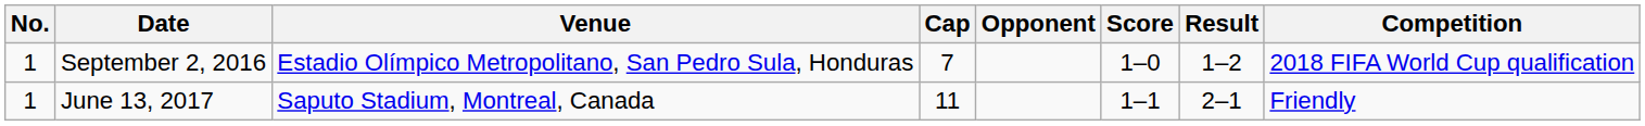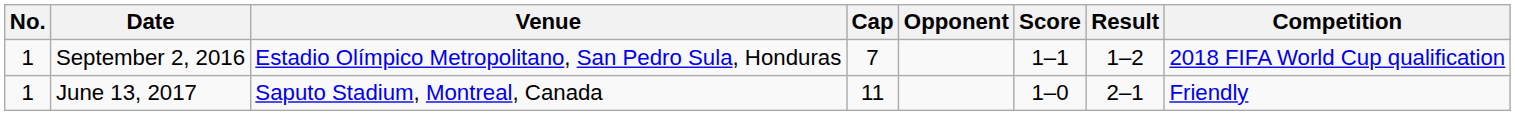September 2, 2016 | Score: 1–0 -> 1–1
June 13, 2017 | Score: 1–1 -> 1–0
